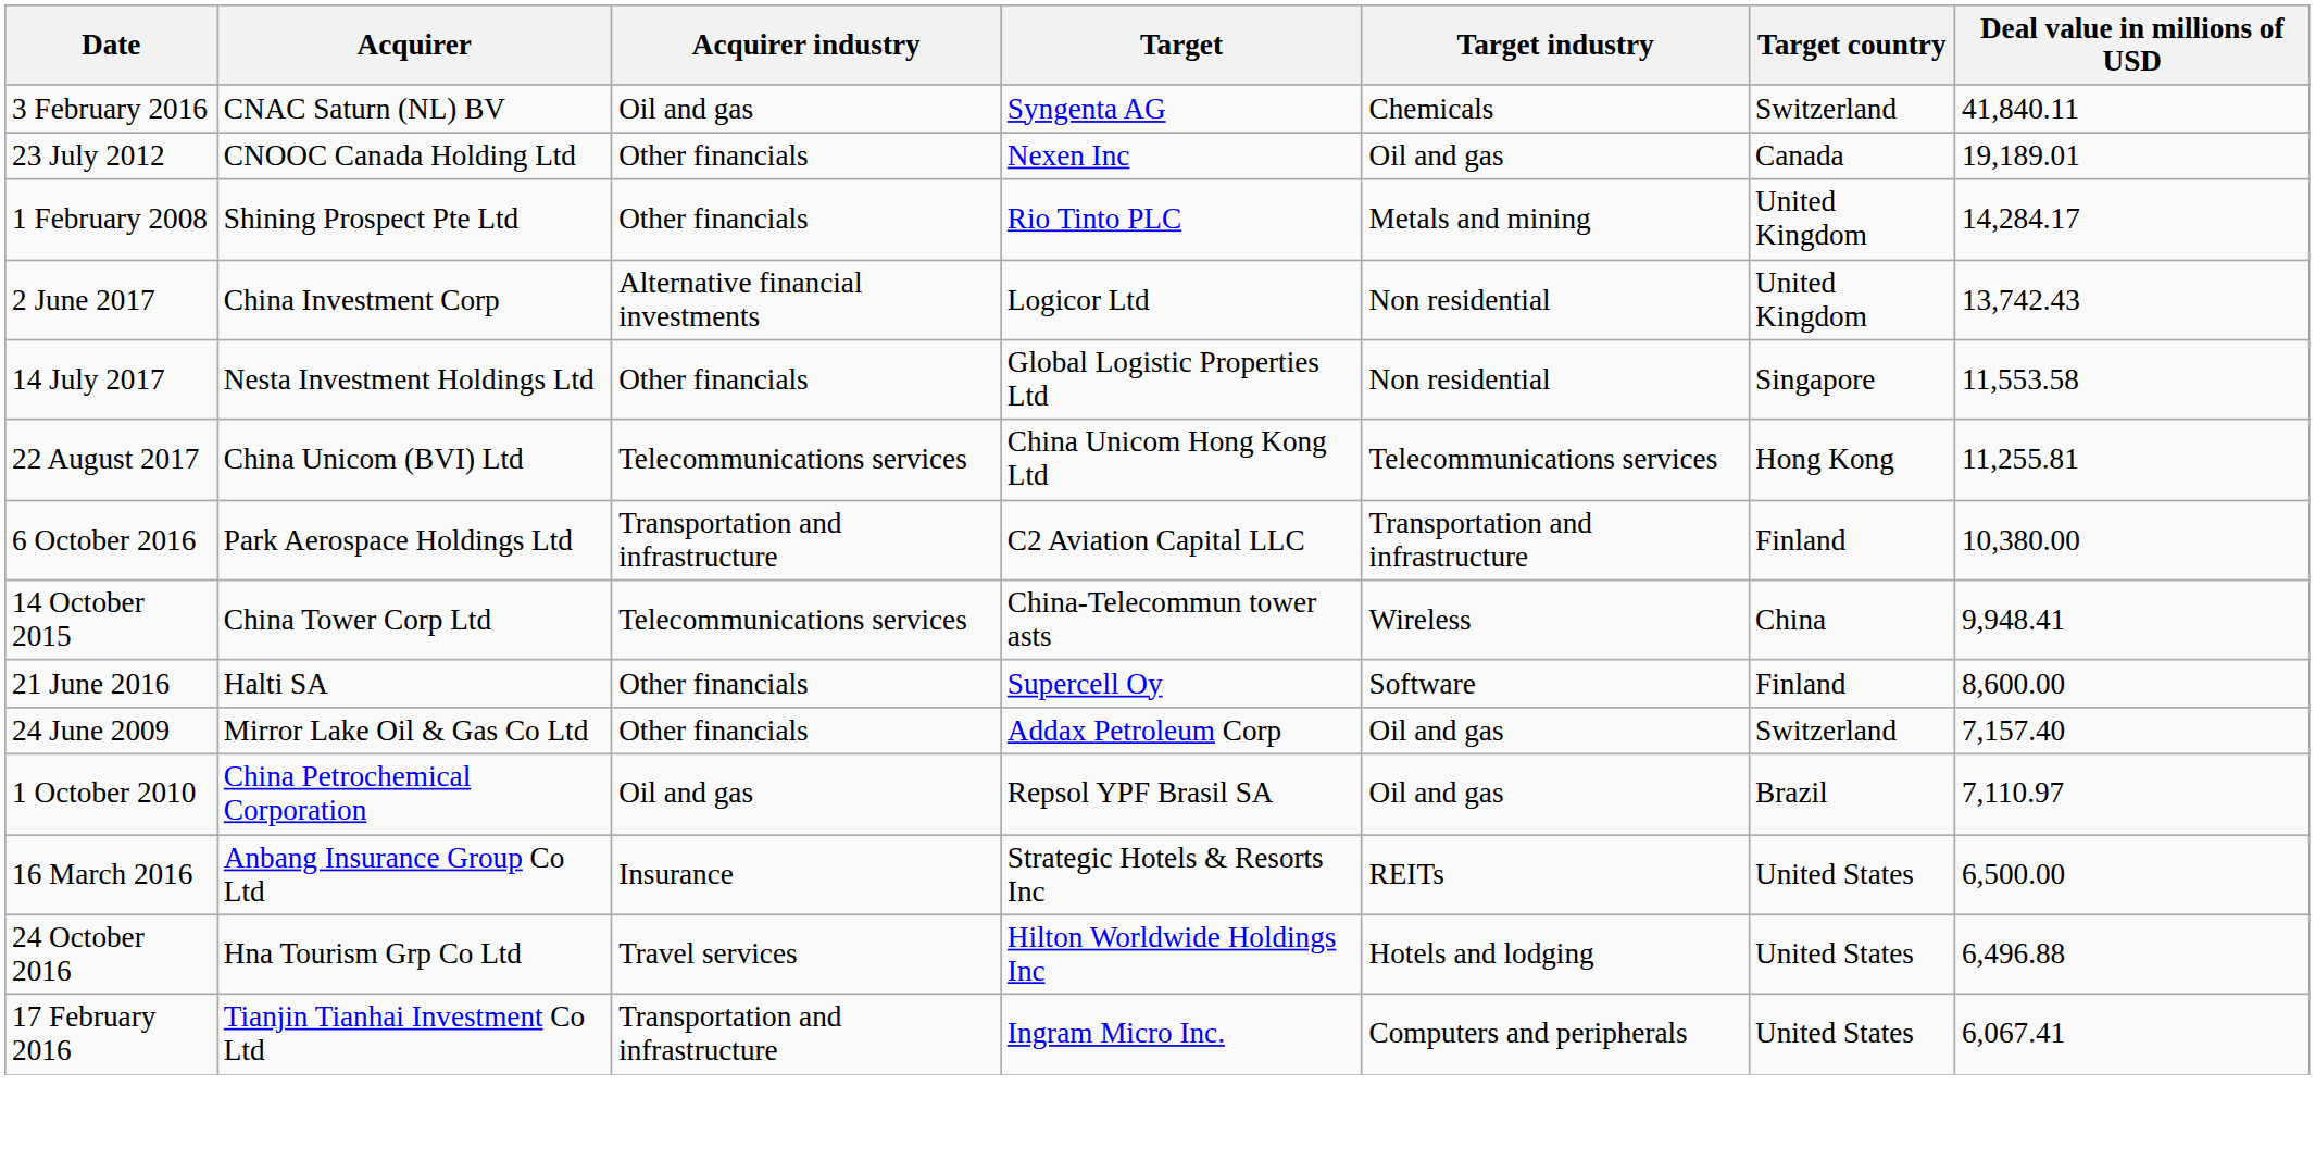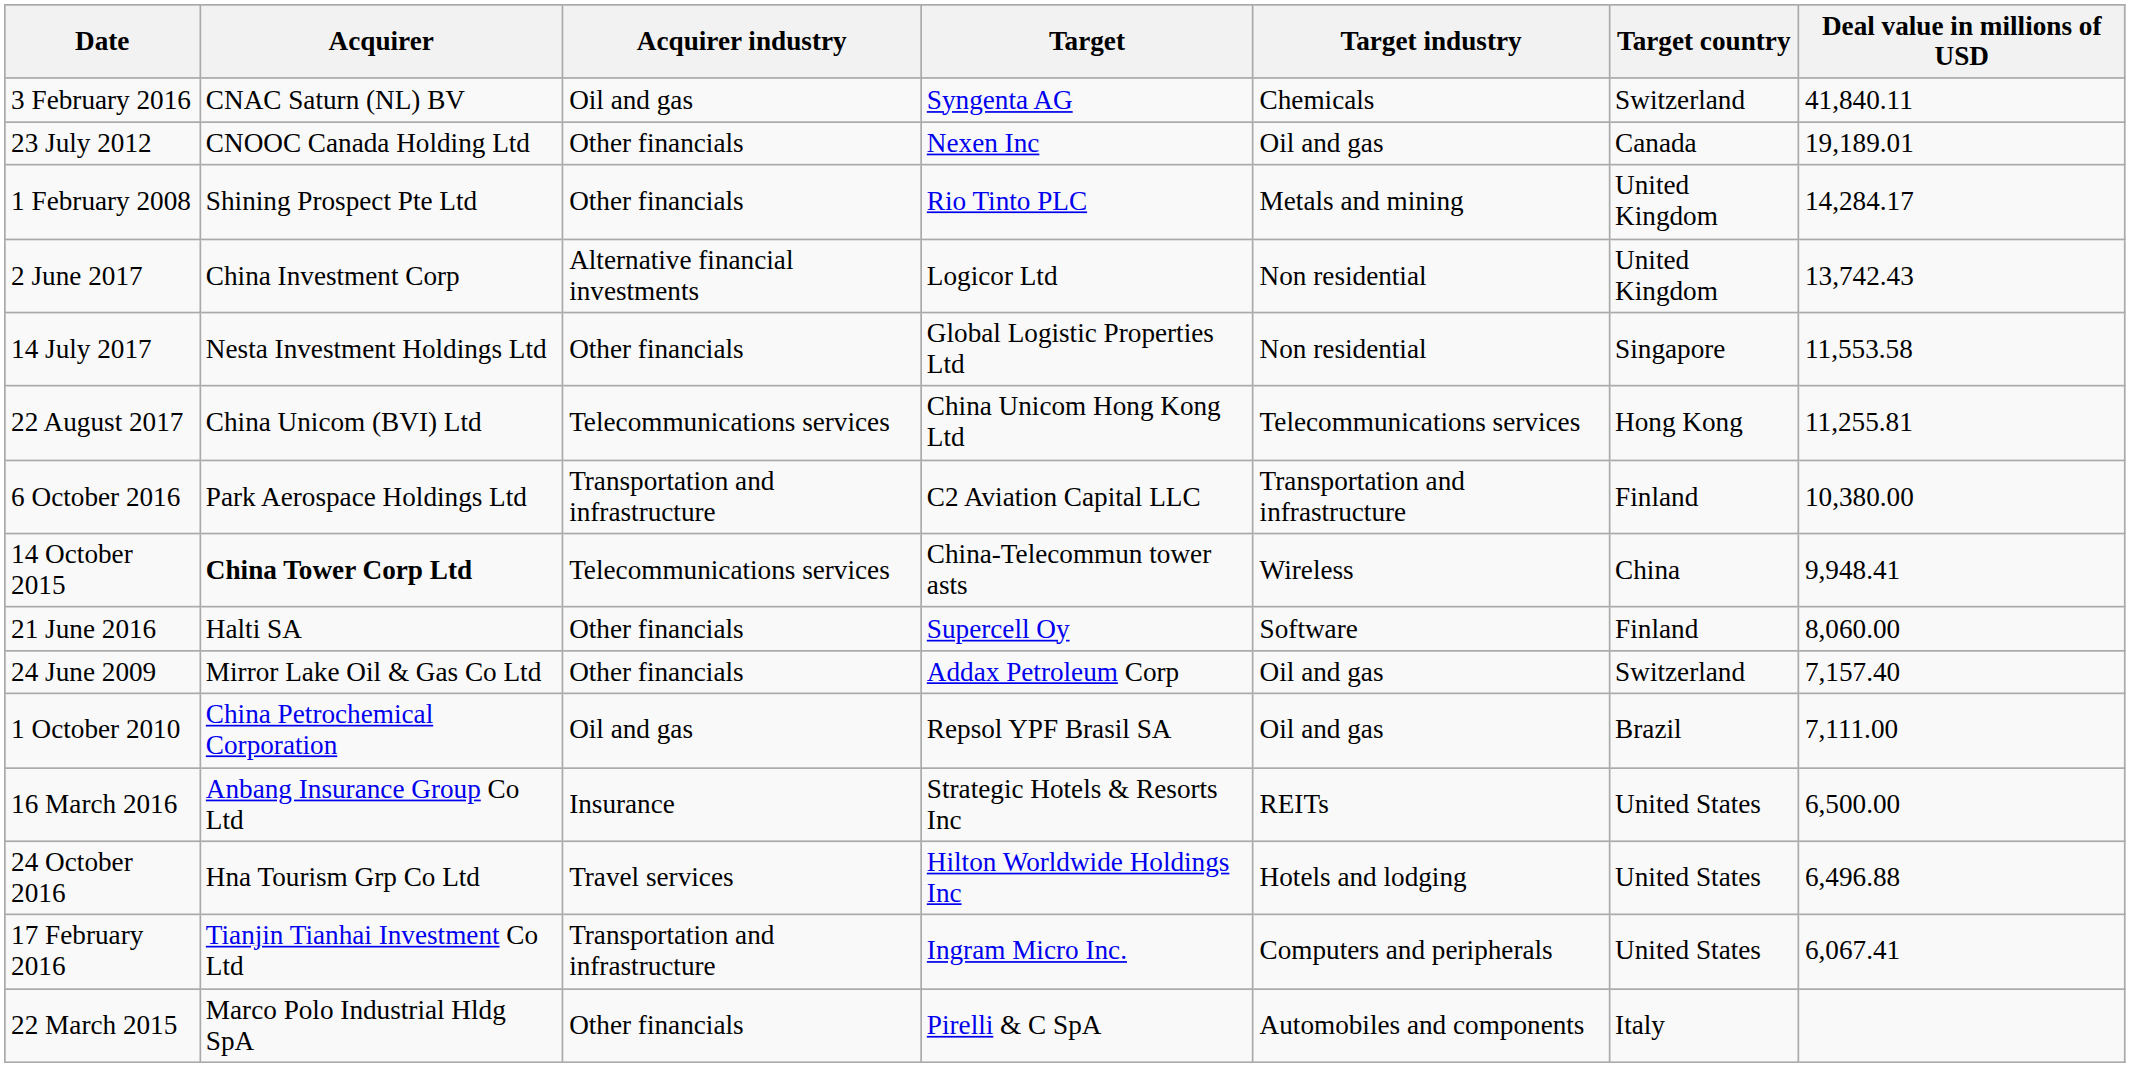14 October 2015 | Acquirer: normal -> bold
21 June 2016 | Deal value in millions of USD: 8,600.00 -> 8,060.00
1 October 2010 | Deal value in millions of USD: 7,110.97 -> 7,111.00
+ row: 22 March 2015 | Marco Polo Industrial Hldg SpA | Other financials | Pirelli & C SpA | Automobiles and components | Italy
